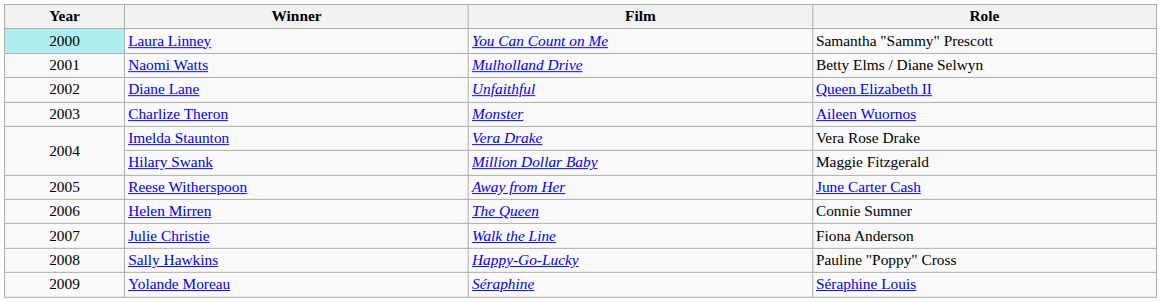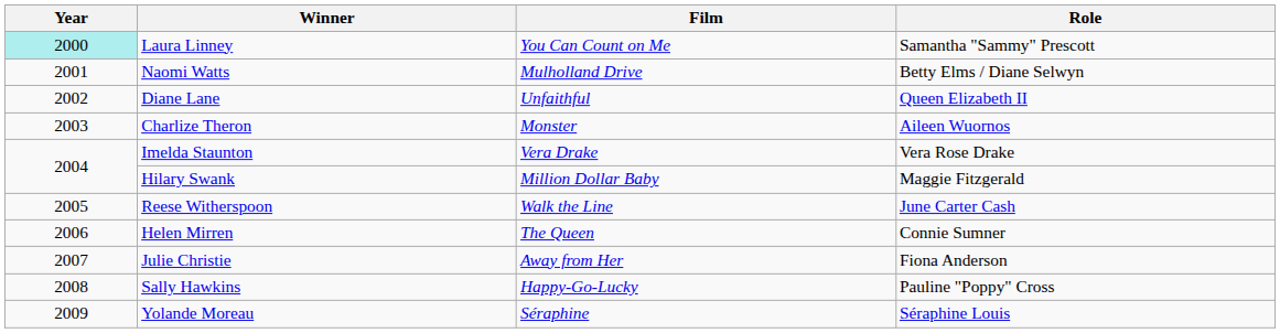Reese Witherspoon | Film: Away from Her -> Walk the Line
Julie Christie | Film: Walk the Line -> Away from Her
